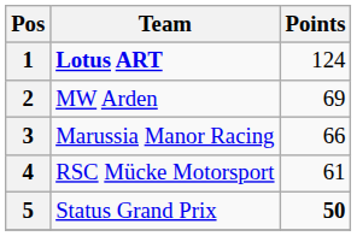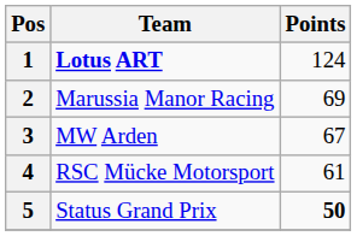2 | Team: MW Arden -> Marussia Manor Racing
3 | Team: Marussia Manor Racing -> MW Arden
3 | Points: 66 -> 67
